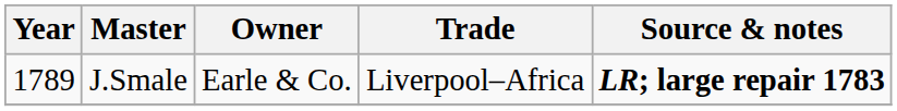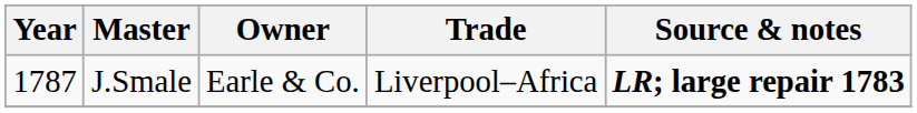J.Smale | Year: 1789 -> 1787
